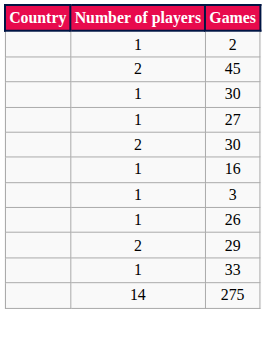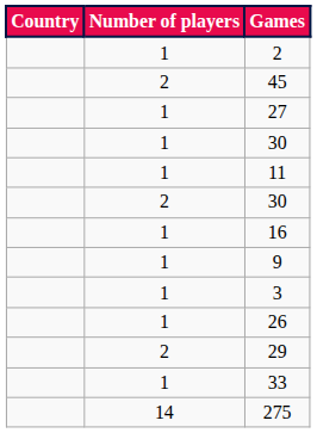rows swapped: 27 <-> 1 / 30
+ row: 1 | 11
+ row: 1 | 9
